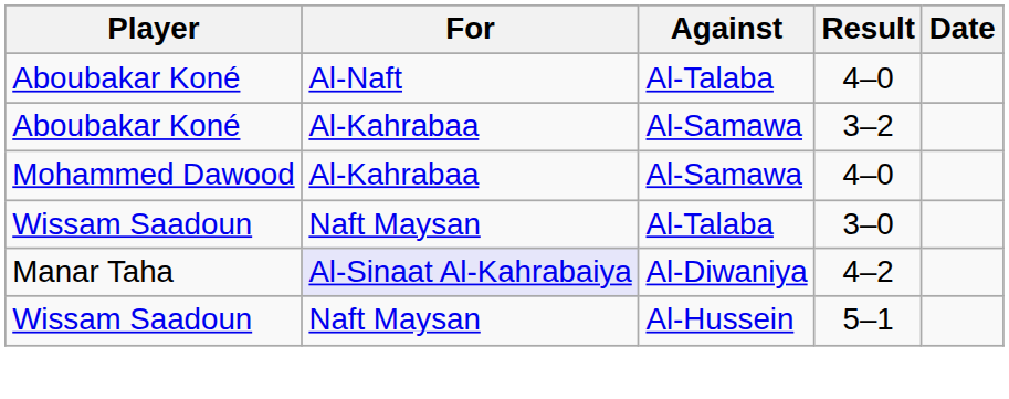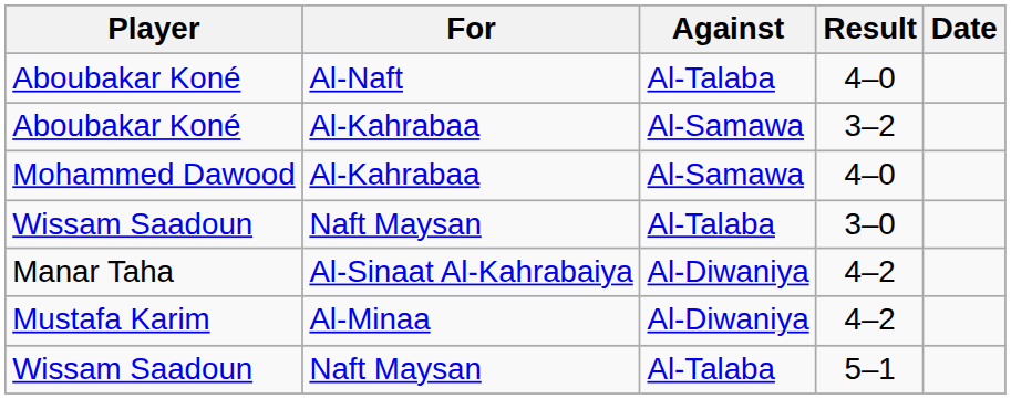Manar Taha | For: lavender background -> no background
+ row: Mustafa Karim | Al-Minaa | Al-Diwaniya | 4–2
Wissam Saadoun / 5–1 | Against: Al-Hussein -> Al-Talaba
